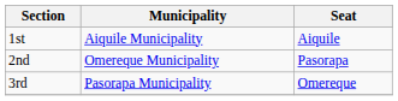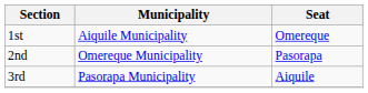1st | Seat: Aiquile -> Omereque
3rd | Seat: Omereque -> Aiquile
